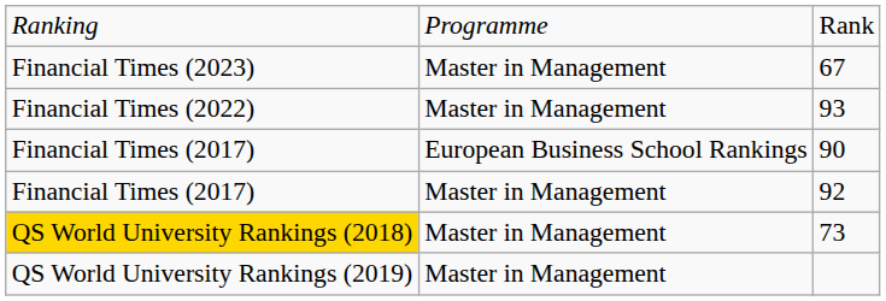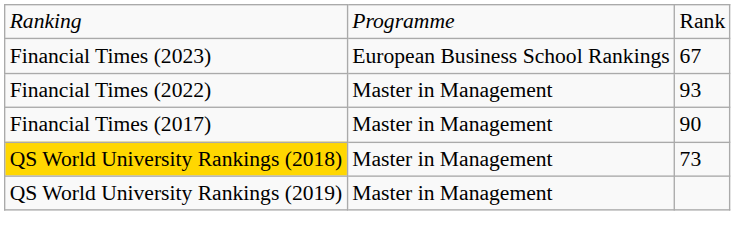67 | column 2: Master in Management -> European Business School Rankings
90 | column 2: European Business School Rankings -> Master in Management
- row: Financial Times (2017) | Master in Management | 92
